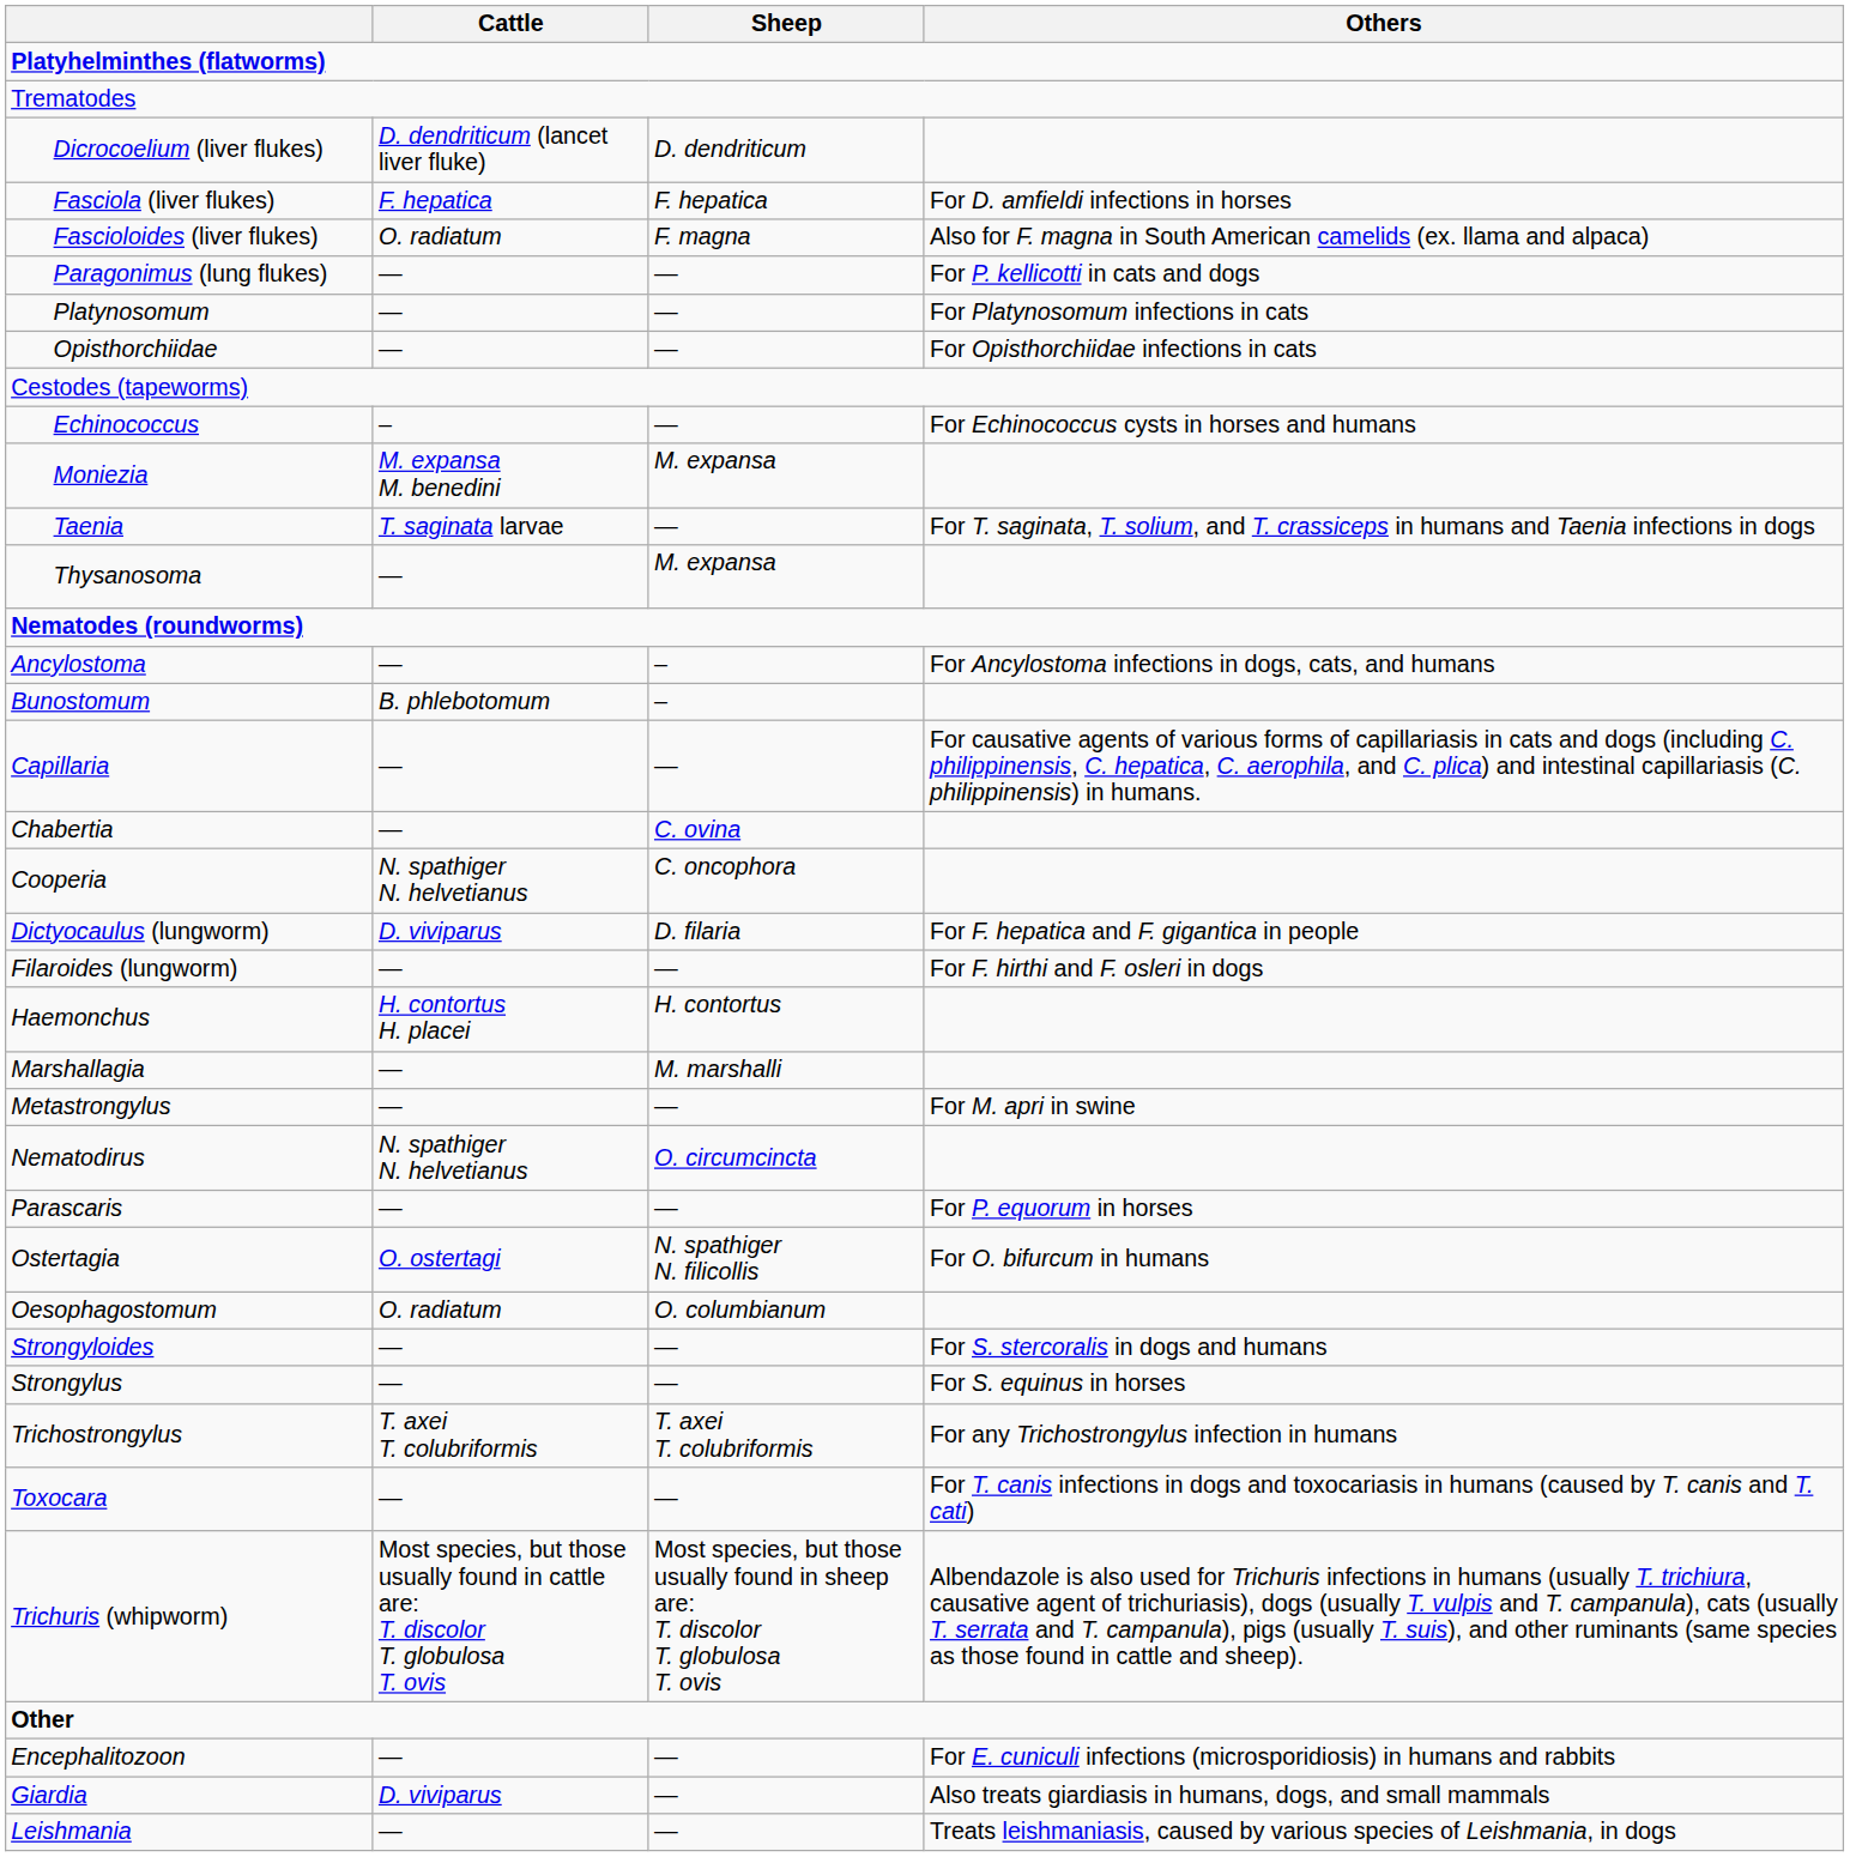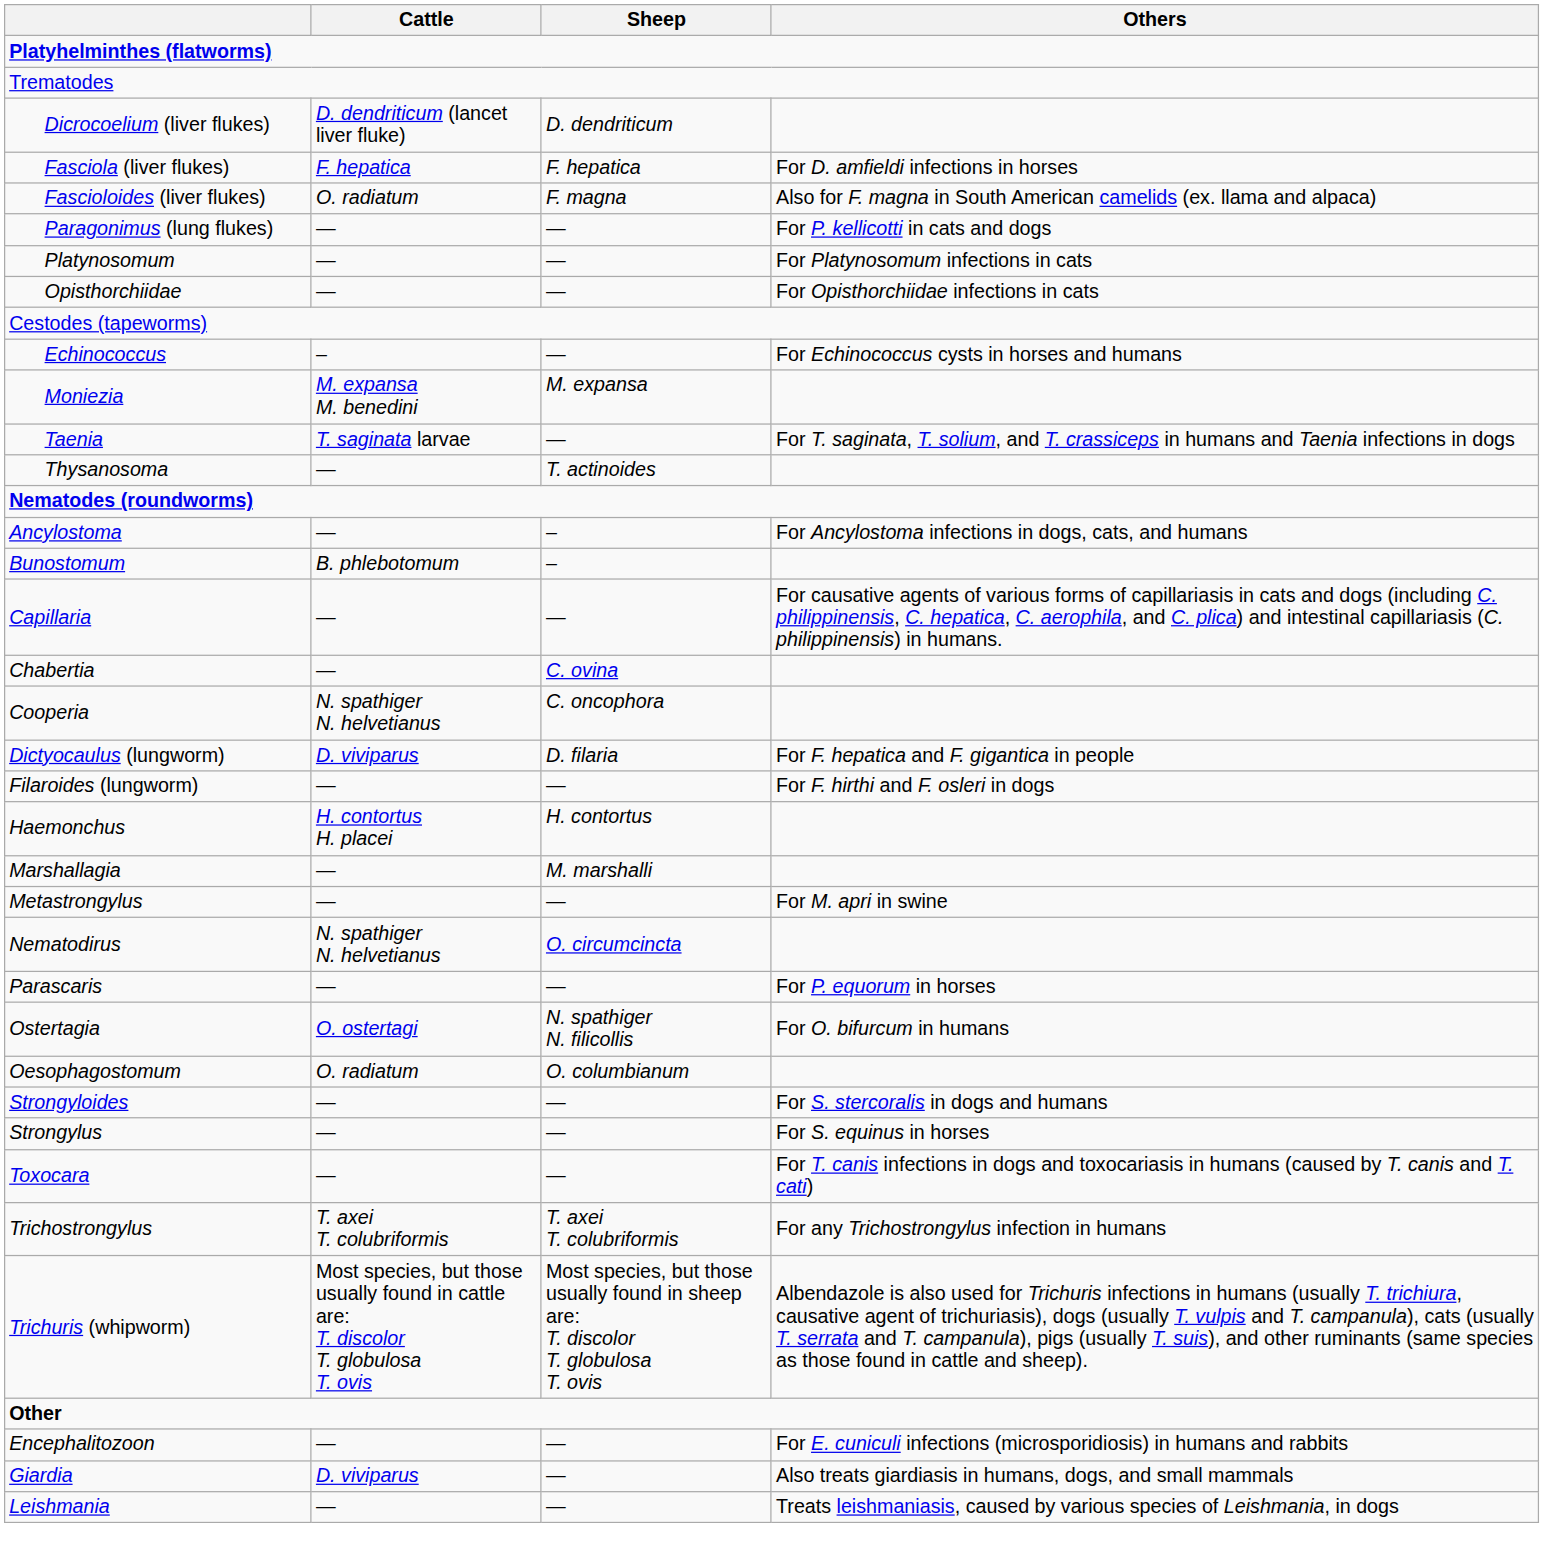Thysanosoma | Sheep: M. expansa -> T. actinoides
rows swapped: Toxocara <-> Trichostrongylus
